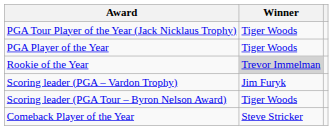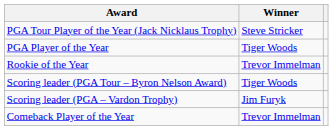PGA Tour Player of the Year (Jack Nicklaus Trophy) | Winner: Tiger Woods -> Steve Stricker
Rookie of the Year | Winner: lightgrey background -> no background
rows swapped: Scoring leader (PGA Tour – Byron Nelson Award) <-> Scoring leader (PGA – Vardon Trophy)
Comeback Player of the Year | Winner: Steve Stricker -> Trevor Immelman
